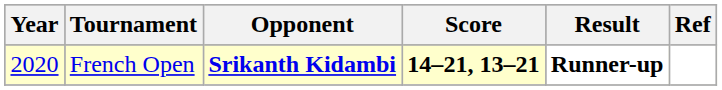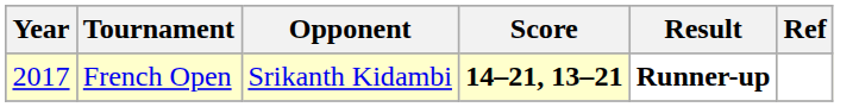French Open | Year: 2020 -> 2017
French Open | Opponent: bold -> normal
